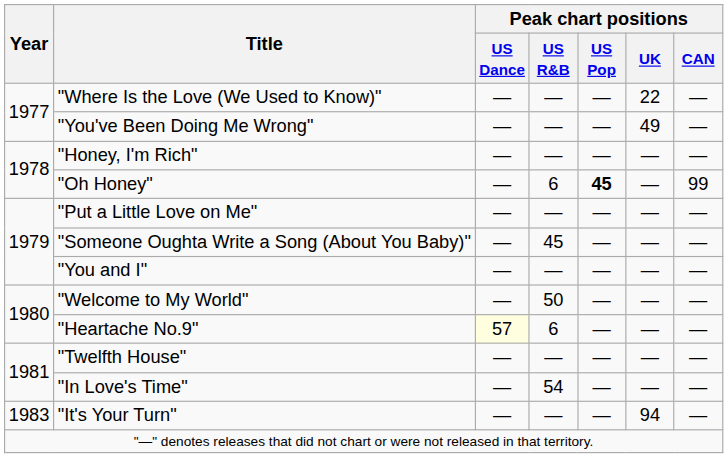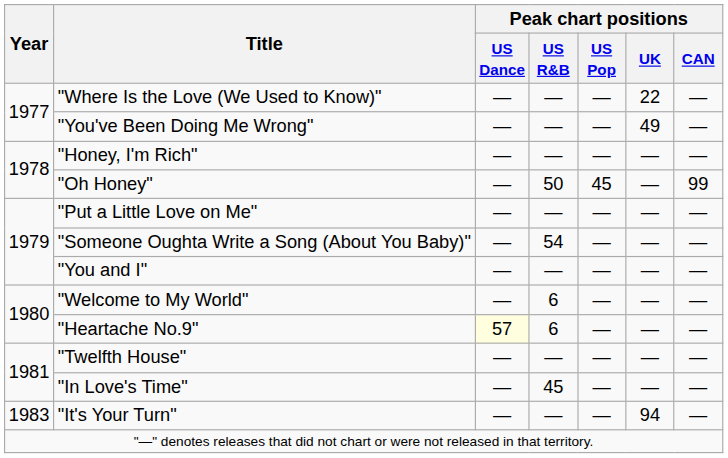"Oh Honey" | Peak chart positions / US R&B: 6 -> 50
"Oh Honey" | Peak chart positions / US Pop: bold -> normal
"Someone Oughta Write a Song (About You Baby)" | Peak chart positions / US R&B: 45 -> 54
"Welcome to My World" | Peak chart positions / US R&B: 50 -> 6
"In Love's Time" | Peak chart positions / US R&B: 54 -> 45
